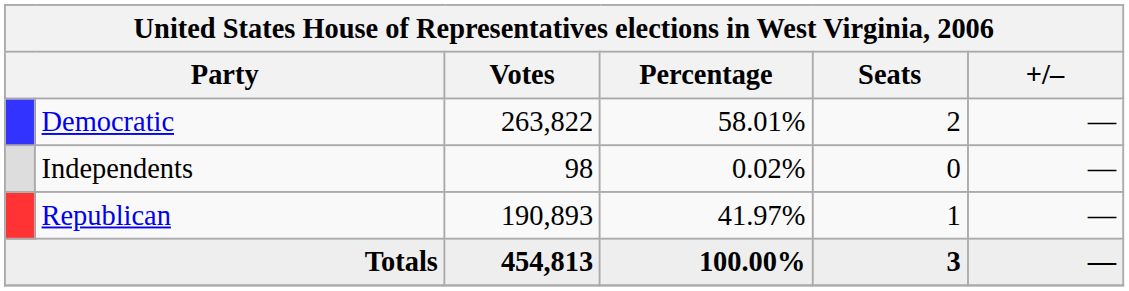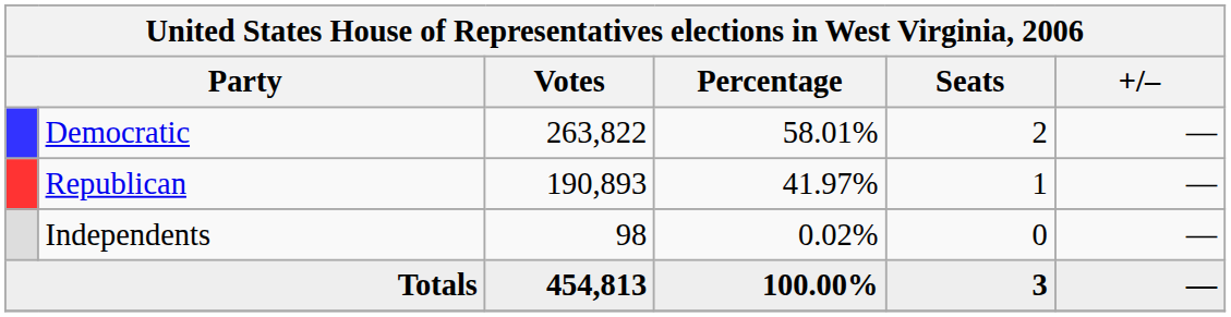rows swapped: Republican <-> Independents
